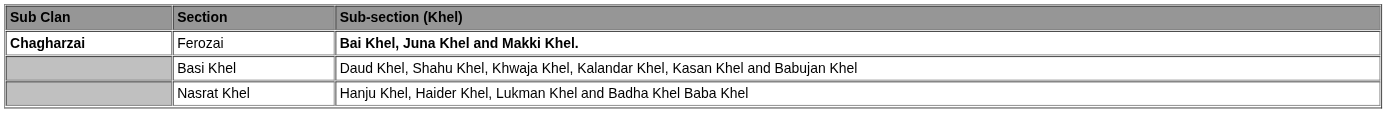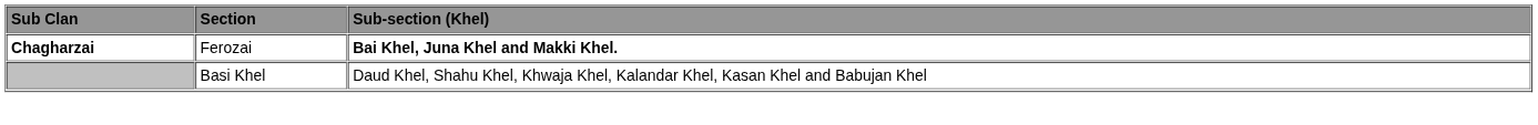- row: Nasrat Khel | Hanju Khel, Haider Khel, Lukman Khel and Badha Khel Baba Khel
